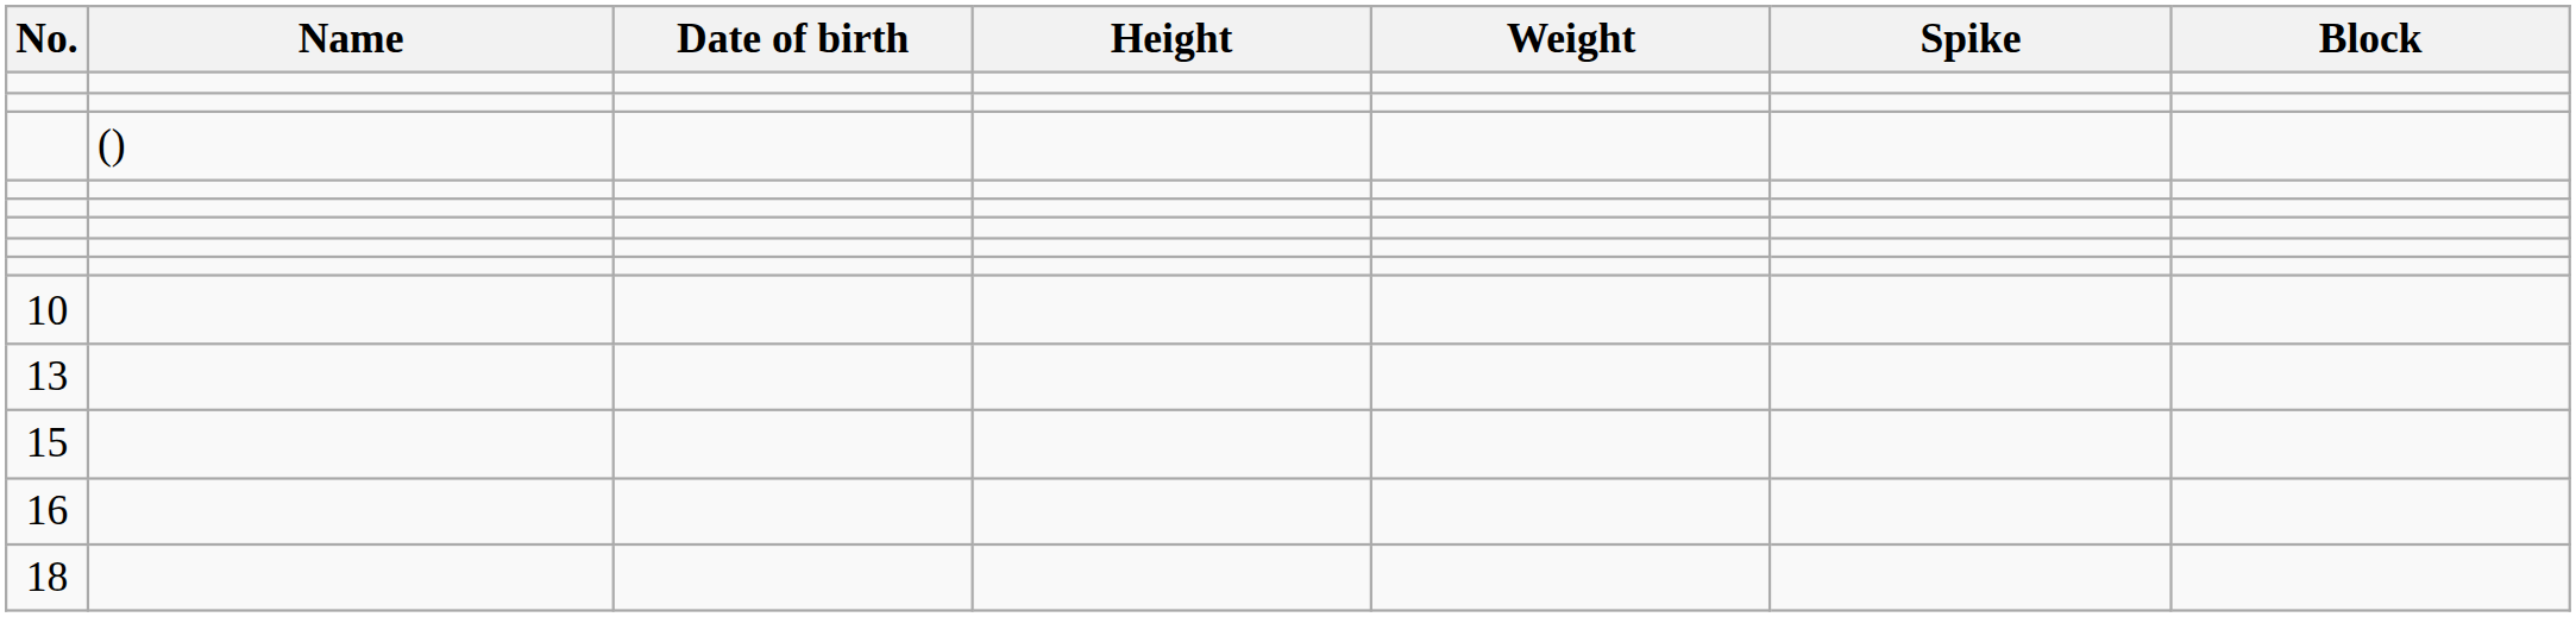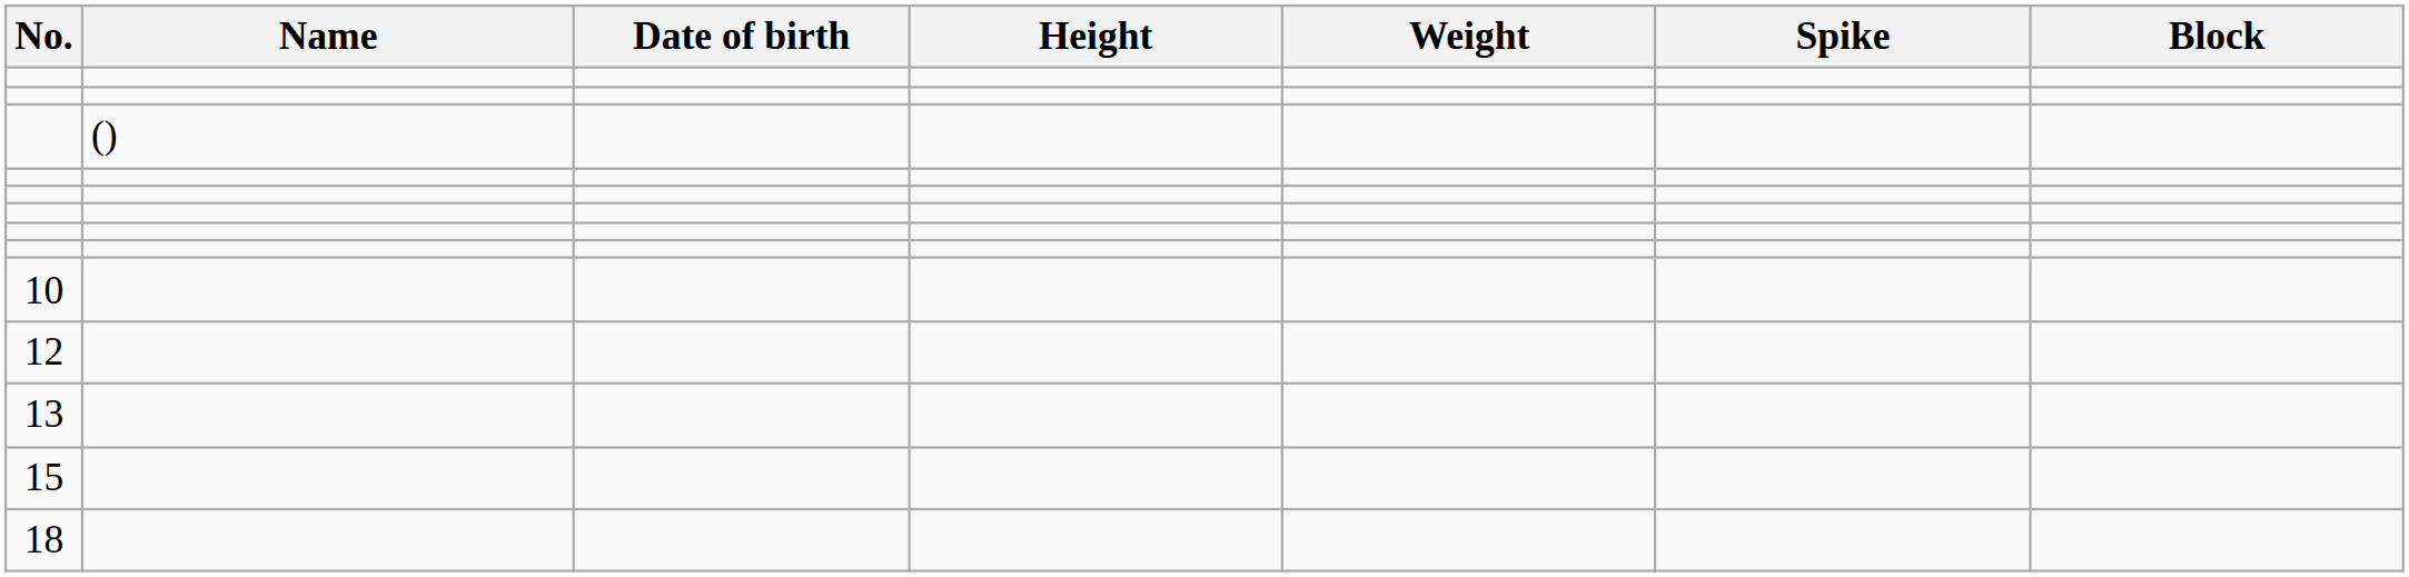+ row: 12
- row: 16
